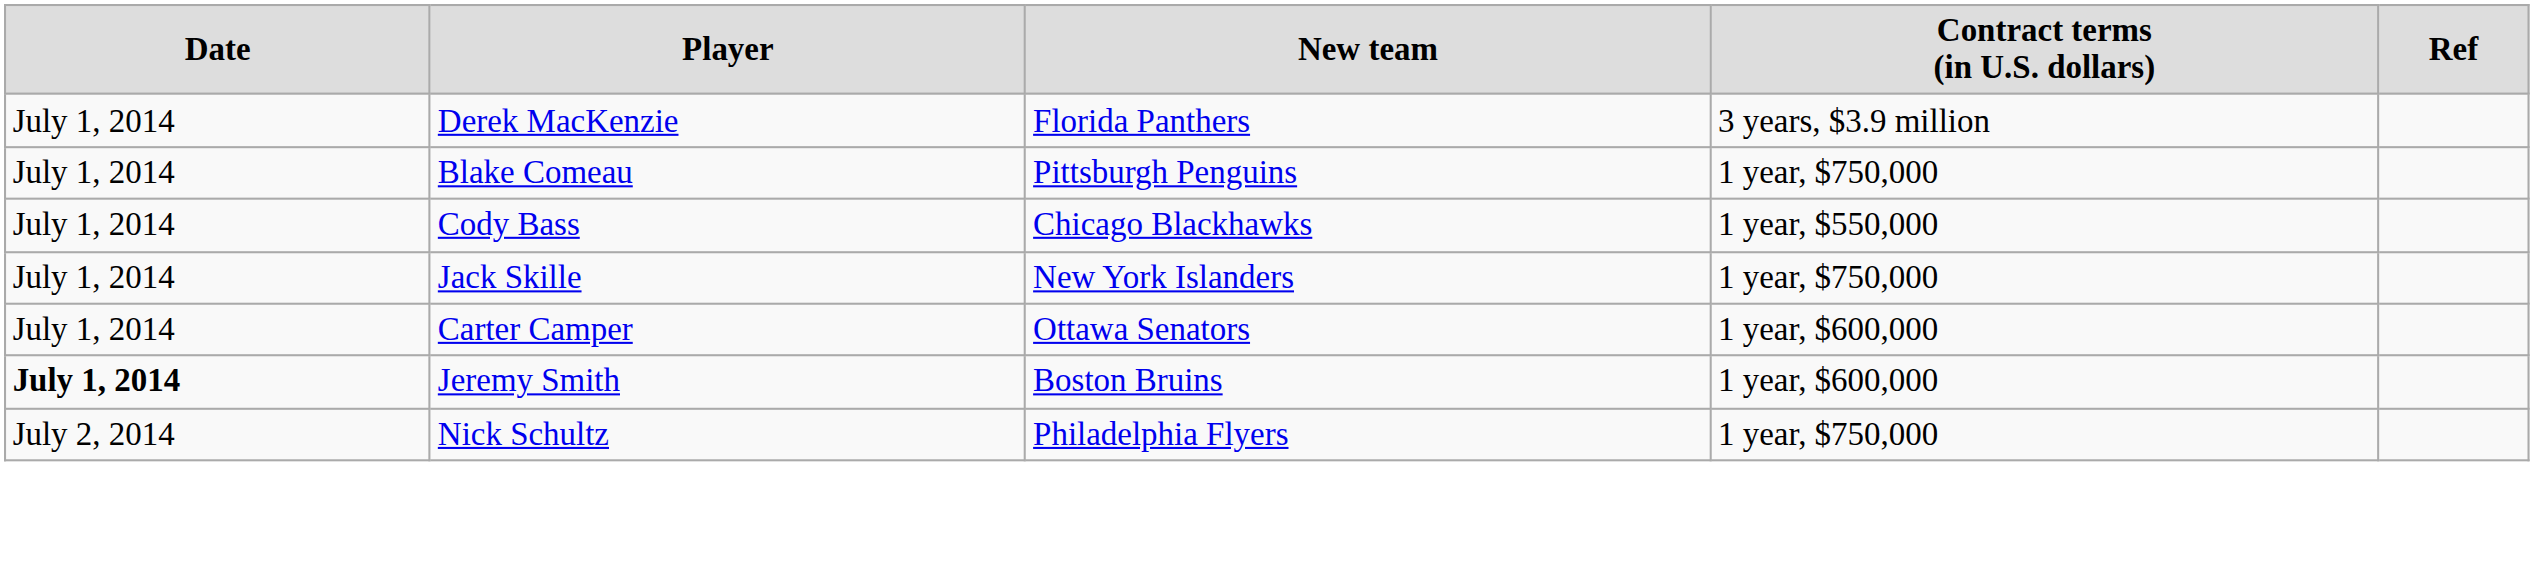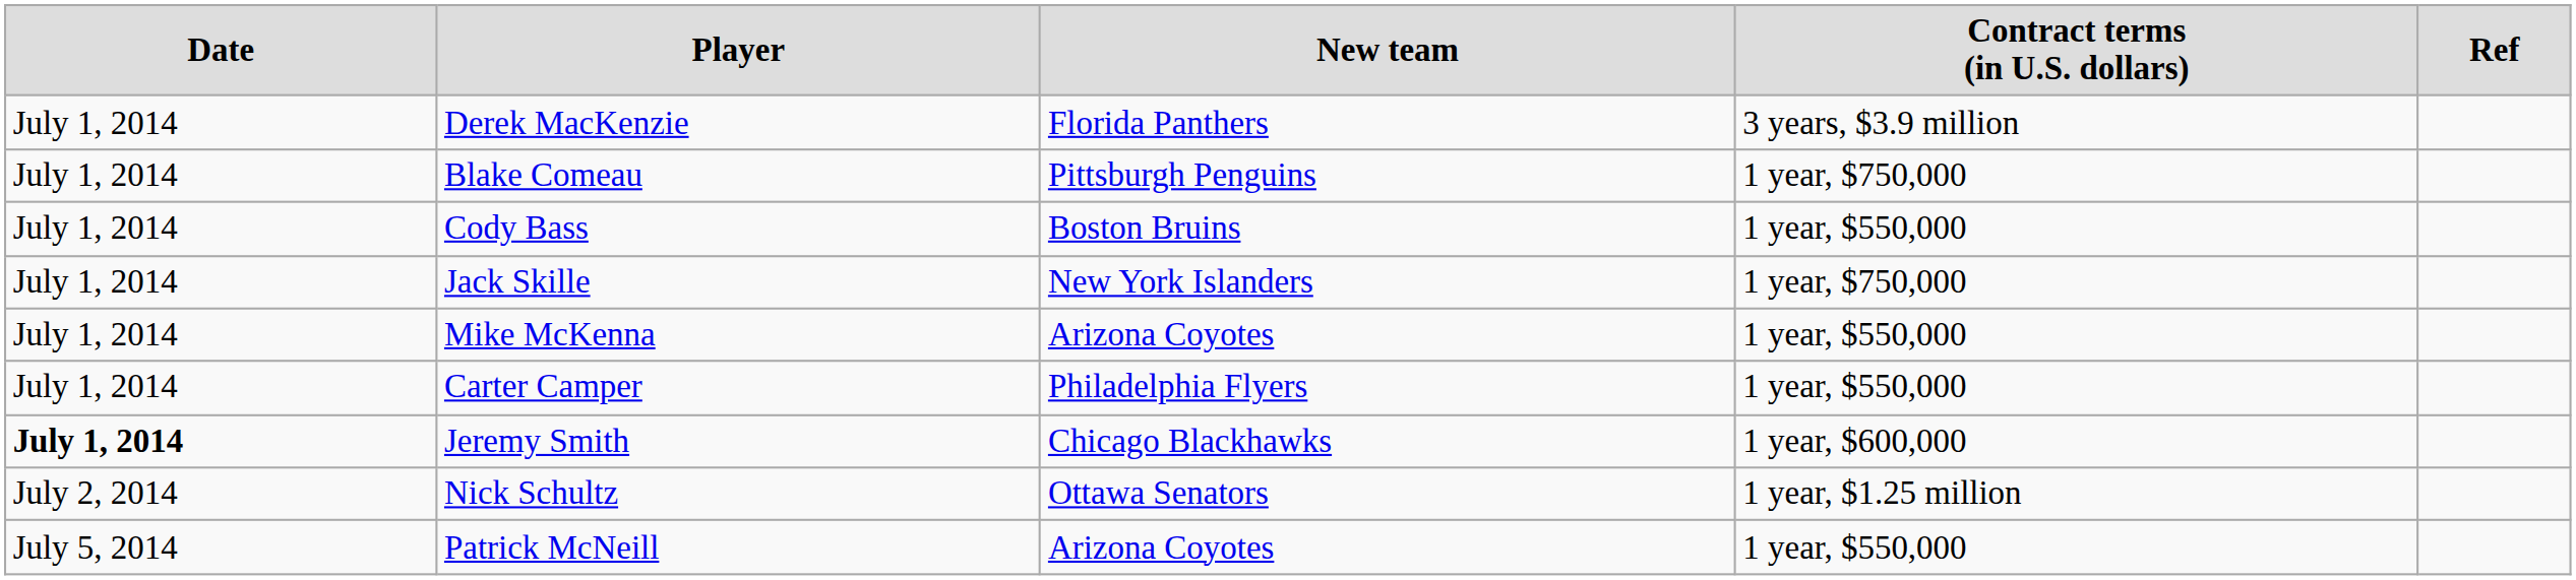Cody Bass | column 3: Chicago Blackhawks -> Boston Bruins
+ row: July 1, 2014 | Mike McKenna | Arizona Coyotes | 1 year, $550,000
Carter Camper | column 3: Ottawa Senators -> Philadelphia Flyers
Carter Camper | column 4: 1 year, $600,000 -> 1 year, $550,000
Jeremy Smith | column 3: Boston Bruins -> Chicago Blackhawks
Nick Schultz | column 3: Philadelphia Flyers -> Ottawa Senators
Nick Schultz | column 4: 1 year, $750,000 -> 1 year, $1.25 million
+ row: July 5, 2014 | Patrick McNeill | Arizona Coyotes | 1 year, $550,000
